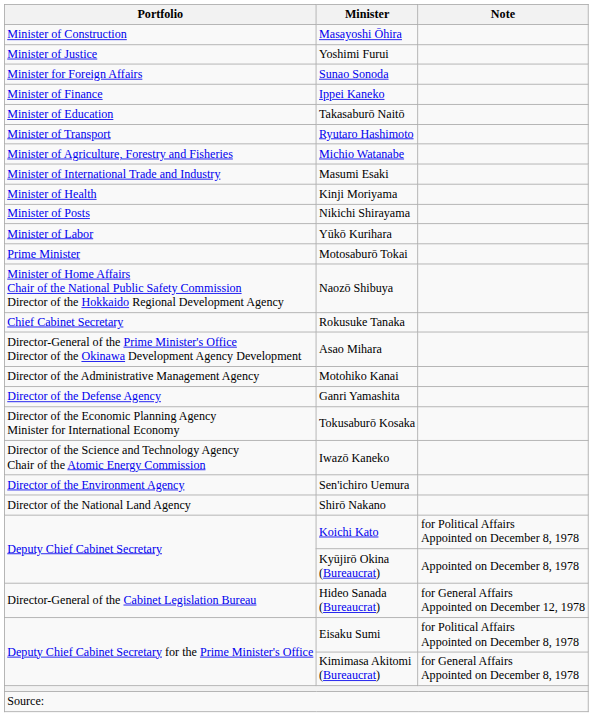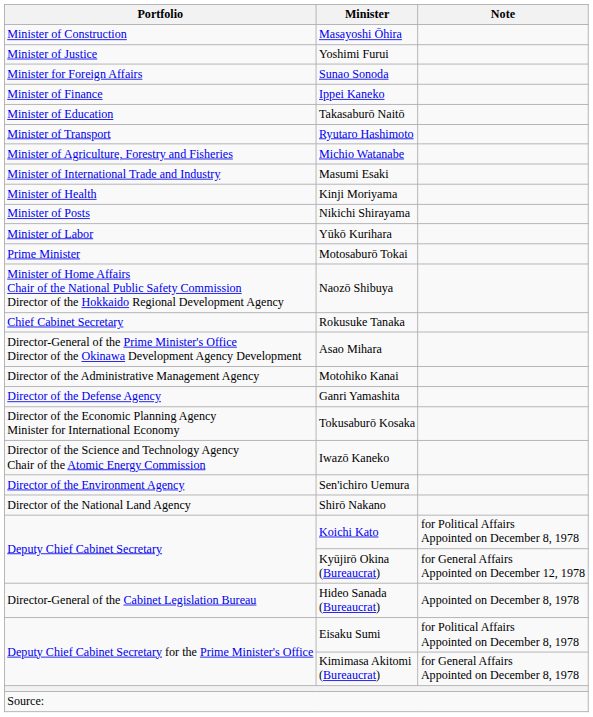Kyūjirō Okina (Bureaucrat) | Note: Appointed on December 8, 1978 -> for General Affairs Appointed on December 12, 1978
Hideo Sanada (Bureaucrat) | Note: for General Affairs Appointed on December 12, 1978 -> Appointed on December 8, 1978
